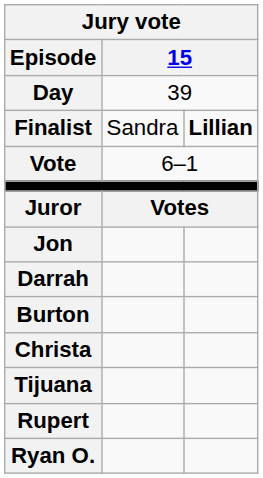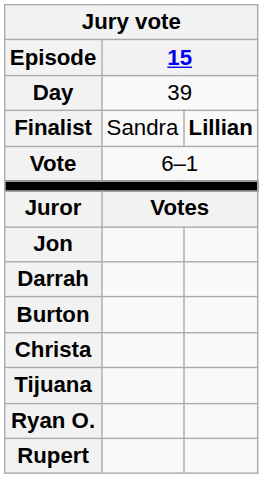rows swapped: Rupert <-> Ryan O.
